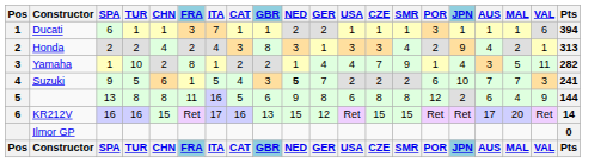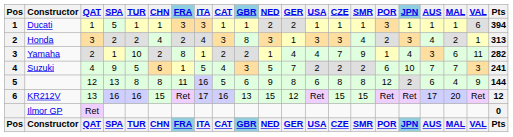+ column: QAT | 1 | 3 | 2 | 4 | 12 | 13 | Ret | QAT
Ducati | SPA: 6 -> 5
Ducati | ITA: 7 -> 3
Honda | JPN: 9 -> 3
Yamaha | MAL: 5 -> 6
Suzuki | NED: bold -> normal
KR212V | Pts: 14 -> 12
